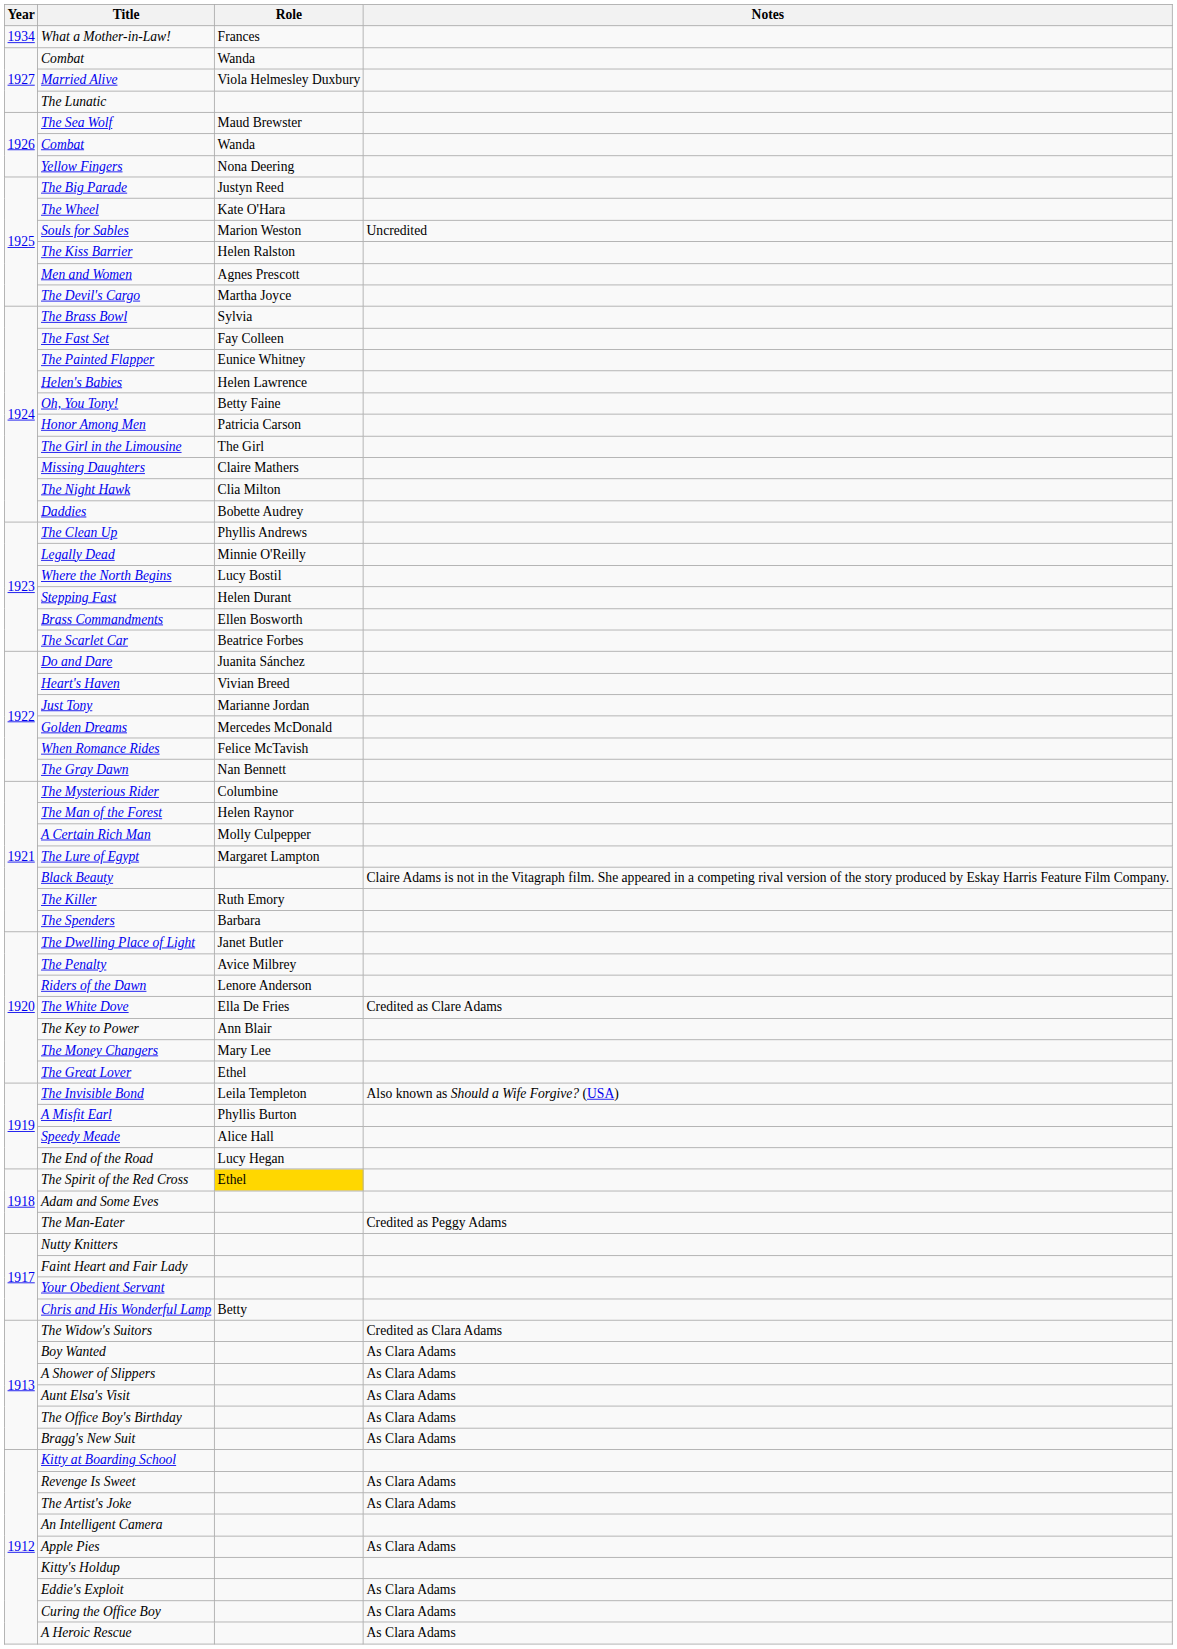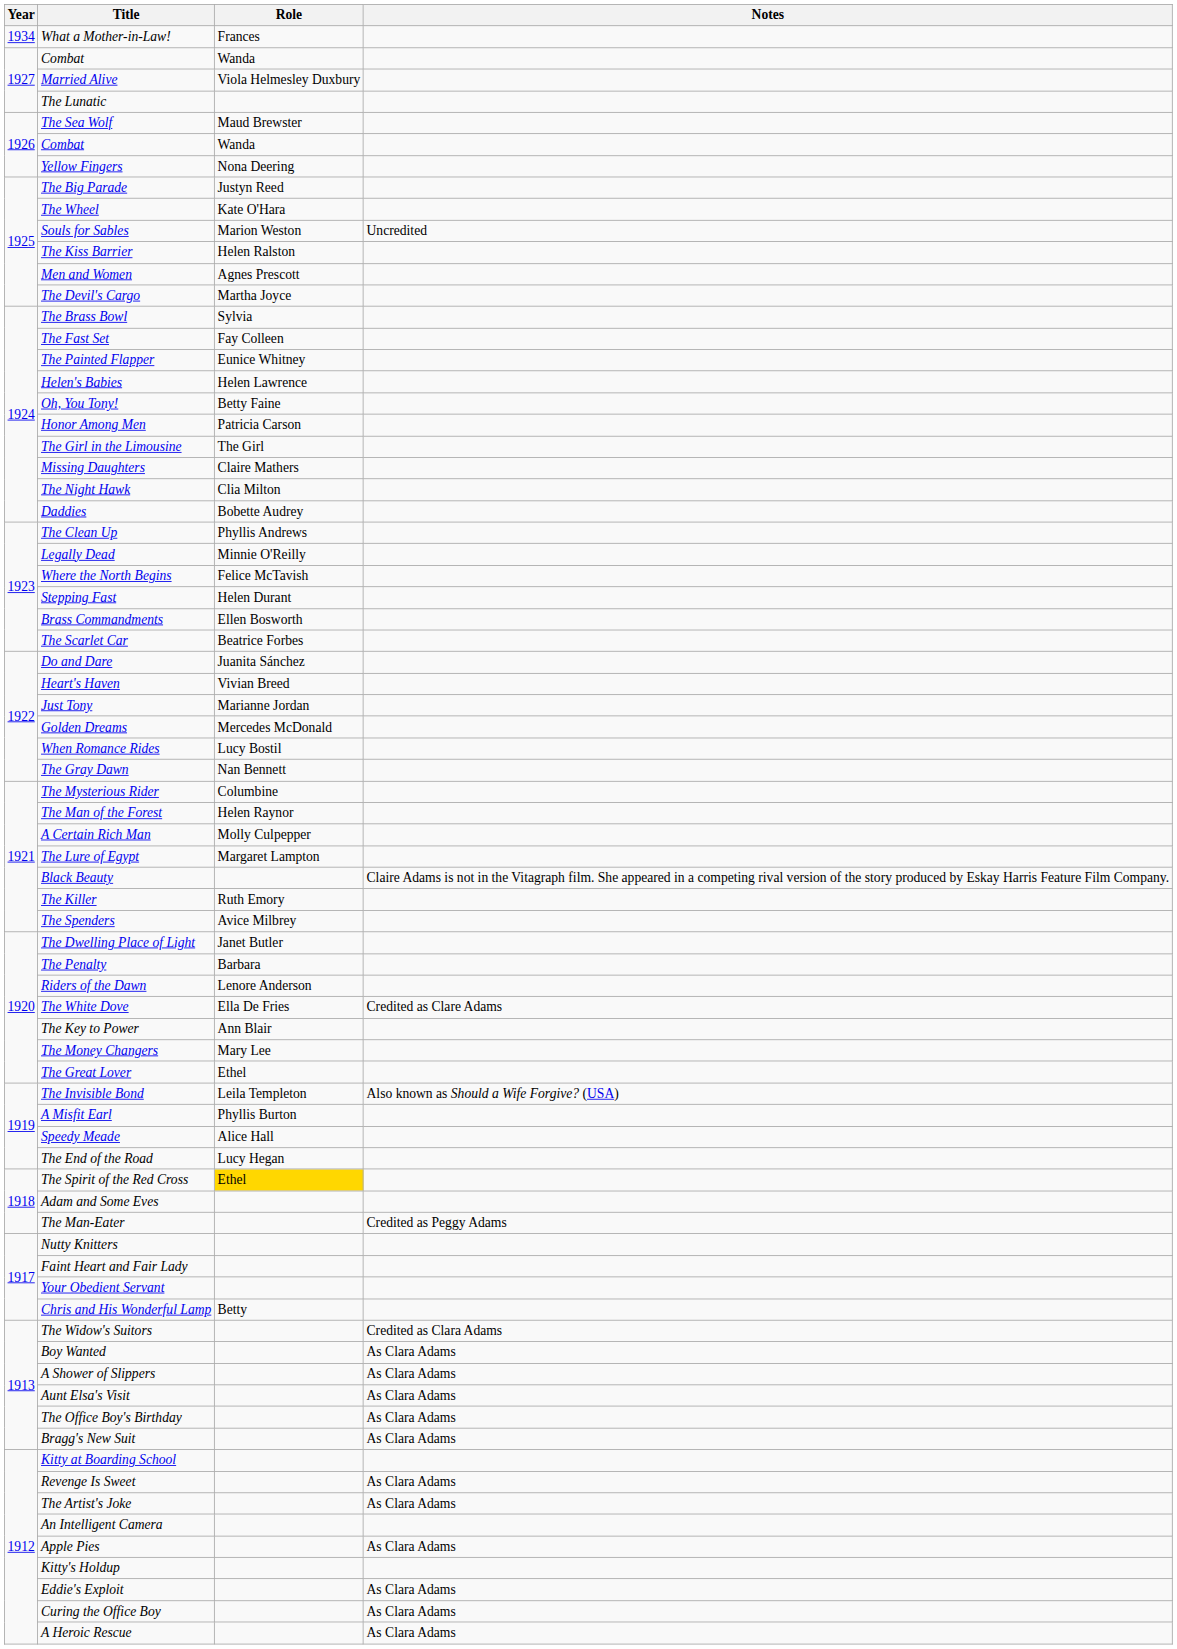Where the North Begins | Role: Lucy Bostil -> Felice McTavish
When Romance Rides | Role: Felice McTavish -> Lucy Bostil
The Spenders | Role: Barbara -> Avice Milbrey
The Penalty | Role: Avice Milbrey -> Barbara
